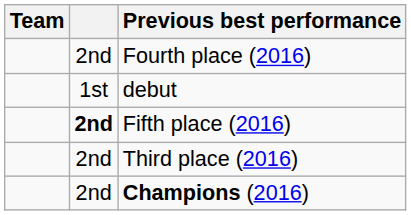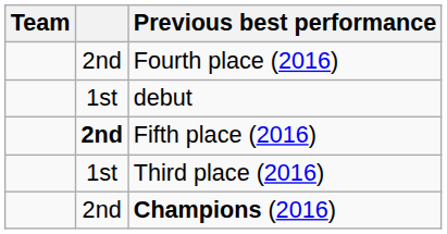Third place (2016) | column 2: 2nd -> 1st
